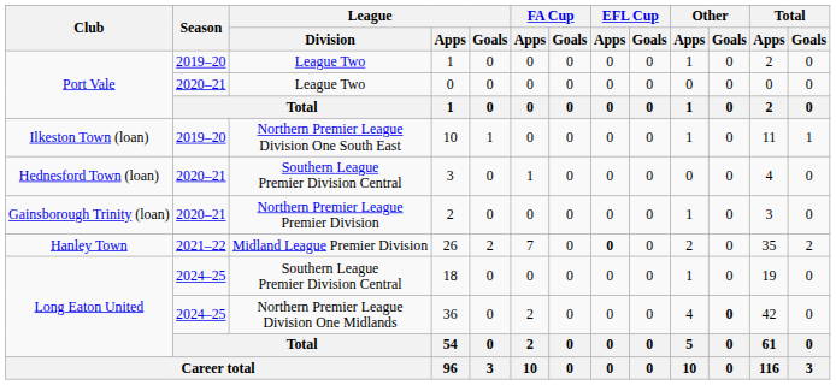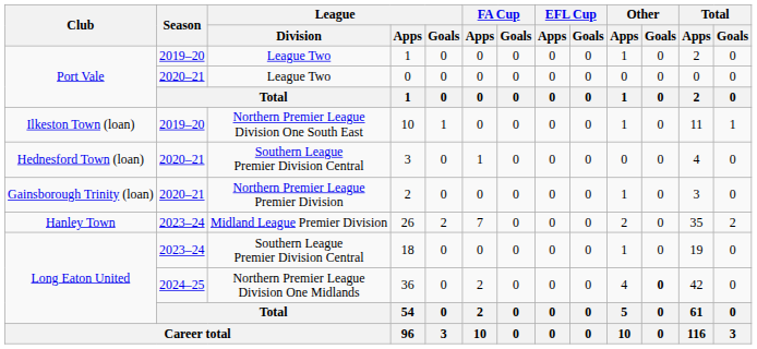26 | Season: 2021–22 -> 2023–24
26 | EFL Cup / Apps: bold -> normal
18 | Season: 2024–25 -> 2023–24
